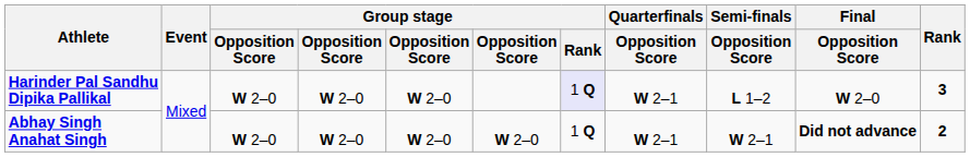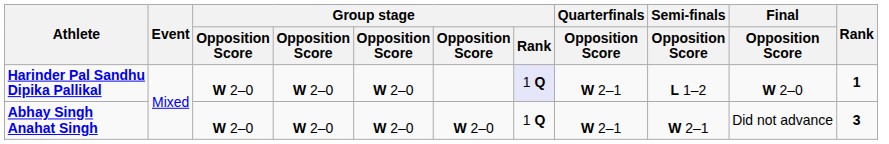Harinder Pal Sandhu Dipika Pallikal | Rank: 3 -> 1
Abhay Singh Anahat Singh | Final / Opposition Score: bold -> normal
Abhay Singh Anahat Singh | Rank: 2 -> 3
